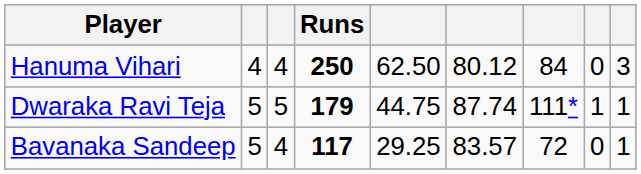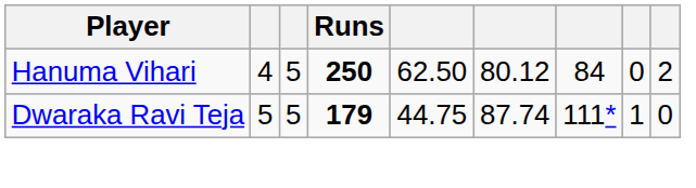Hanuma Vihari | column 3: 4 -> 5
Hanuma Vihari | column 9: 3 -> 2
Dwaraka Ravi Teja | column 9: 1 -> 0
- row: Bavanaka Sandeep | 5 | 4 | 117 | 29.25 | 83.57 | 72 | 0 | 1
